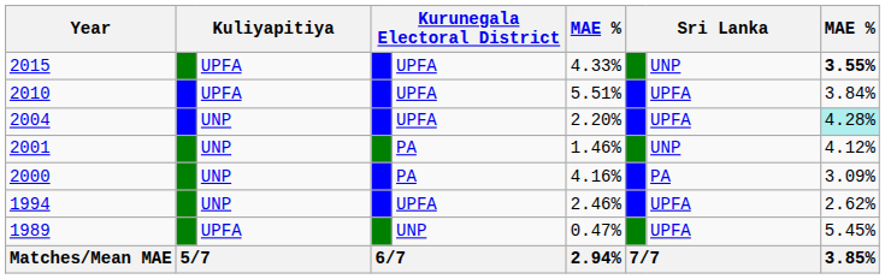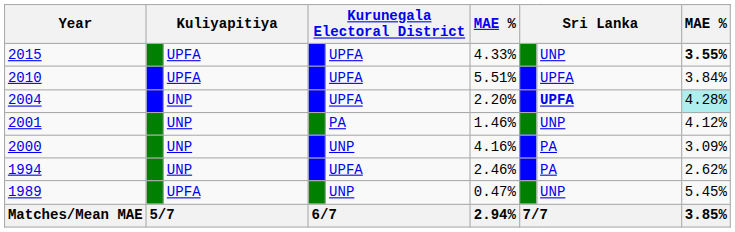2004 | column 8: normal -> bold
2000 | column 5: PA -> UNP
1994 | column 8: UPFA -> PA
1989 | column 8: UPFA -> UNP
